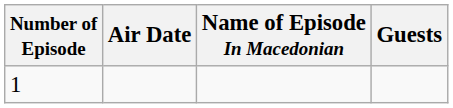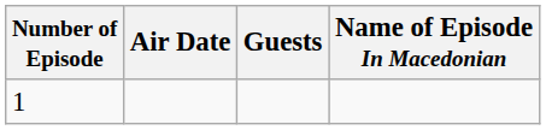columns swapped: Name of Episode In Macedonian <-> Guests
